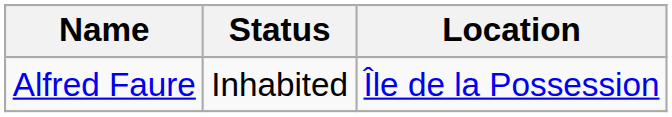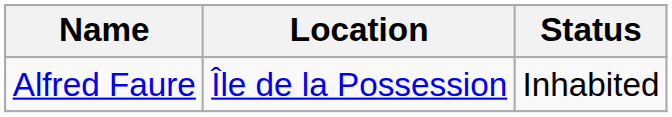columns swapped: Location <-> Status
